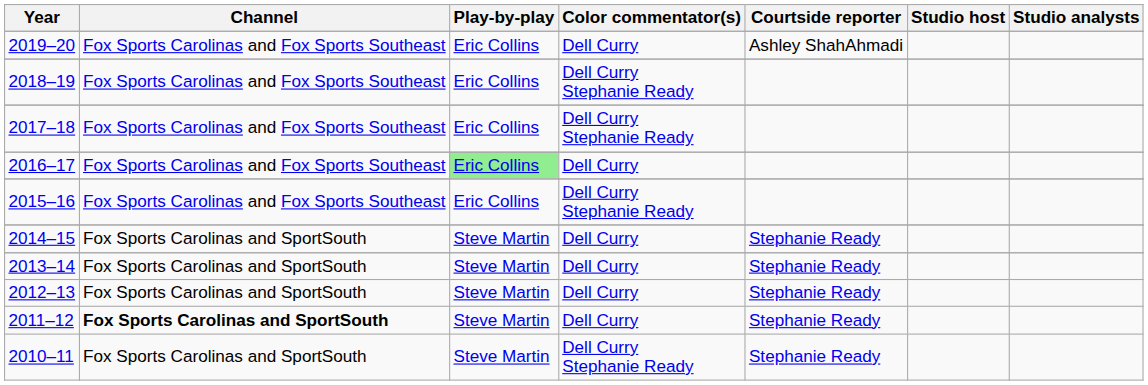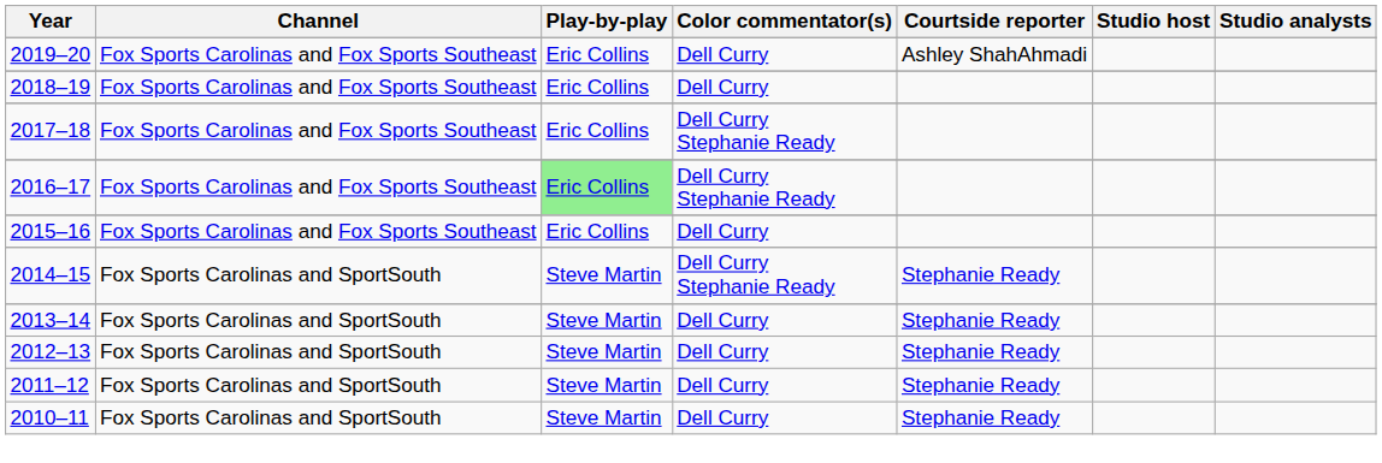2018–19 | Color commentator(s): Dell Curry Stephanie Ready -> Dell Curry
2016–17 | Color commentator(s): Dell Curry -> Dell Curry Stephanie Ready
2015–16 | Color commentator(s): Dell Curry Stephanie Ready -> Dell Curry
2014–15 | Color commentator(s): Dell Curry -> Dell Curry Stephanie Ready
2011–12 | Channel: bold -> normal
2010–11 | Color commentator(s): Dell Curry Stephanie Ready -> Dell Curry
